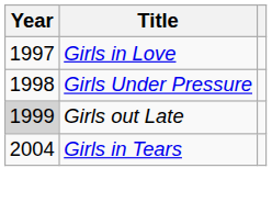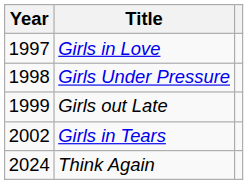Girls out Late | Year: lightgrey background -> no background
Girls in Tears | Year: 2004 -> 2002
+ row: 2024 | Think Again
